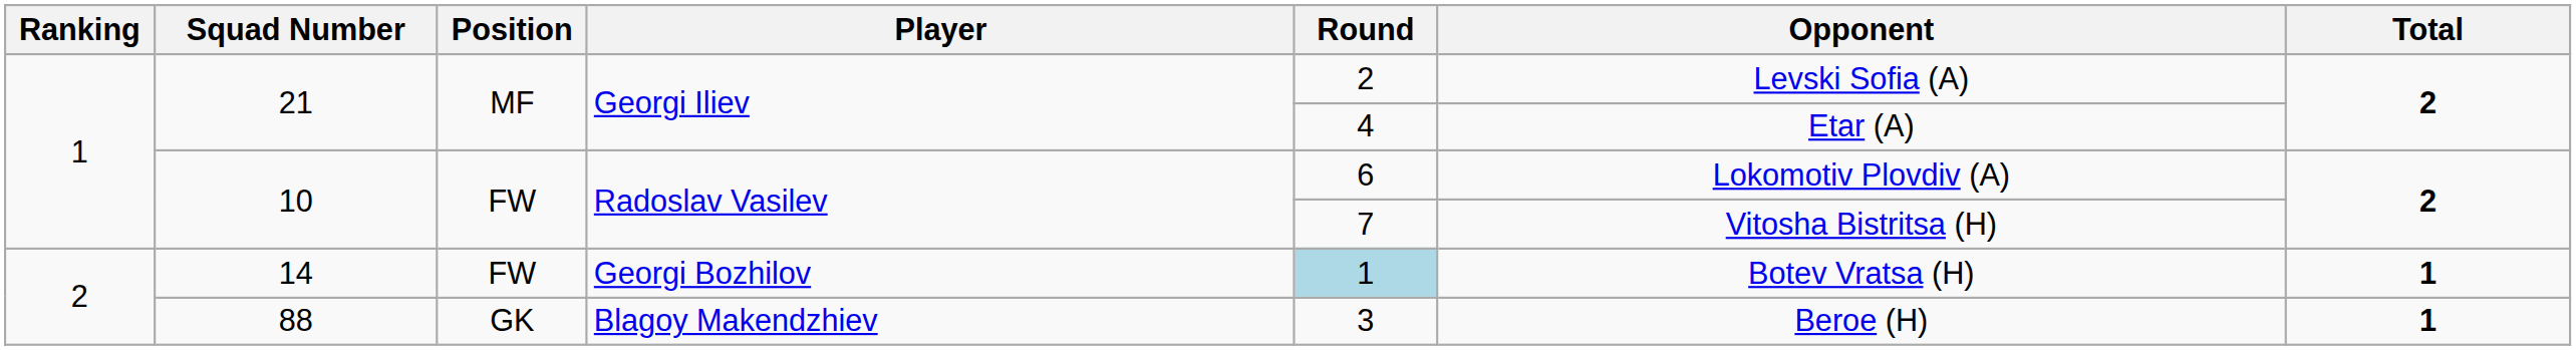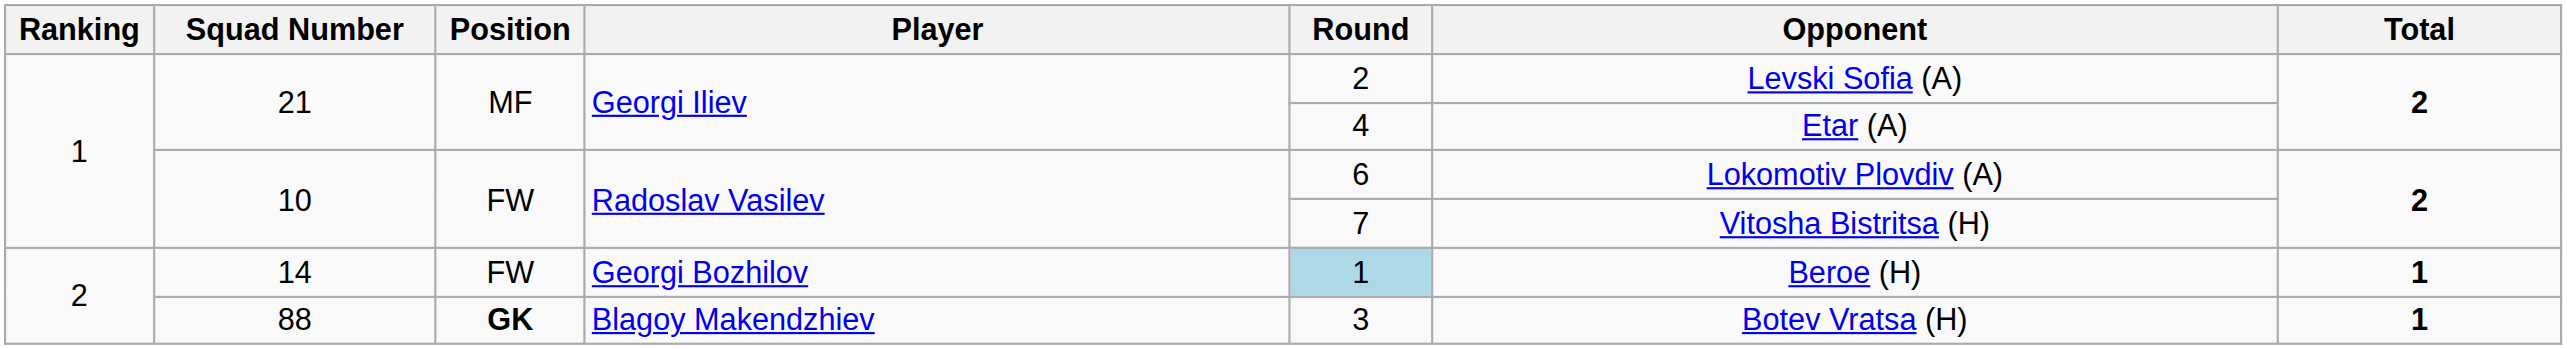14 | Opponent: Botev Vratsa (H) -> Beroe (H)
88 | Position: normal -> bold
88 | Opponent: Beroe (H) -> Botev Vratsa (H)
